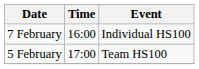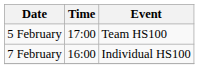rows swapped: 5 February <-> 7 February
